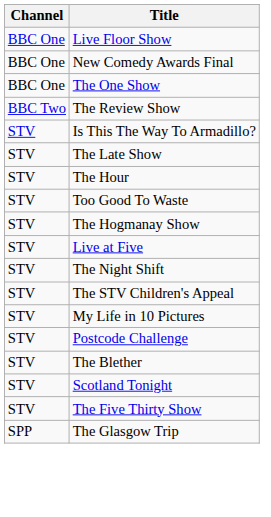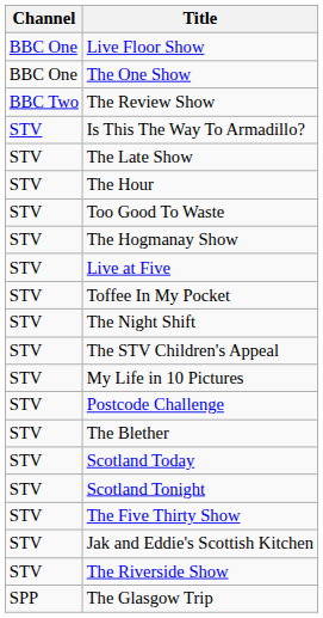- row: BBC One | New Comedy Awards Final
+ row: STV | Toffee In My Pocket
+ row: STV | Scotland Today
+ row: STV | Jak and Eddie's Scottish Kitchen
+ row: STV | The Riverside Show
